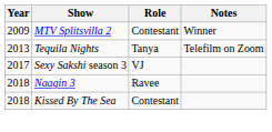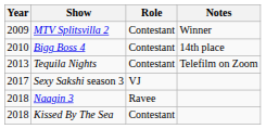+ row: 2010 | Bigg Boss 4 | Contestant | 14th place
Tequila Nights | Role: Tanya -> Contestant
